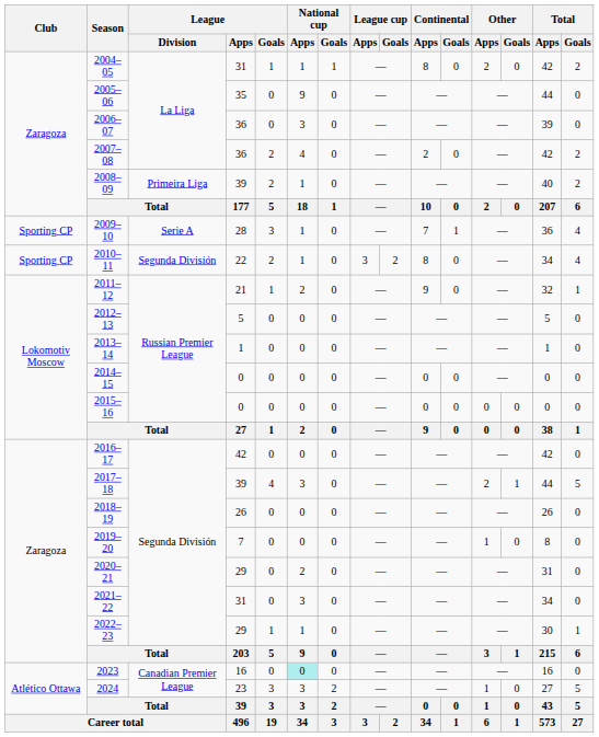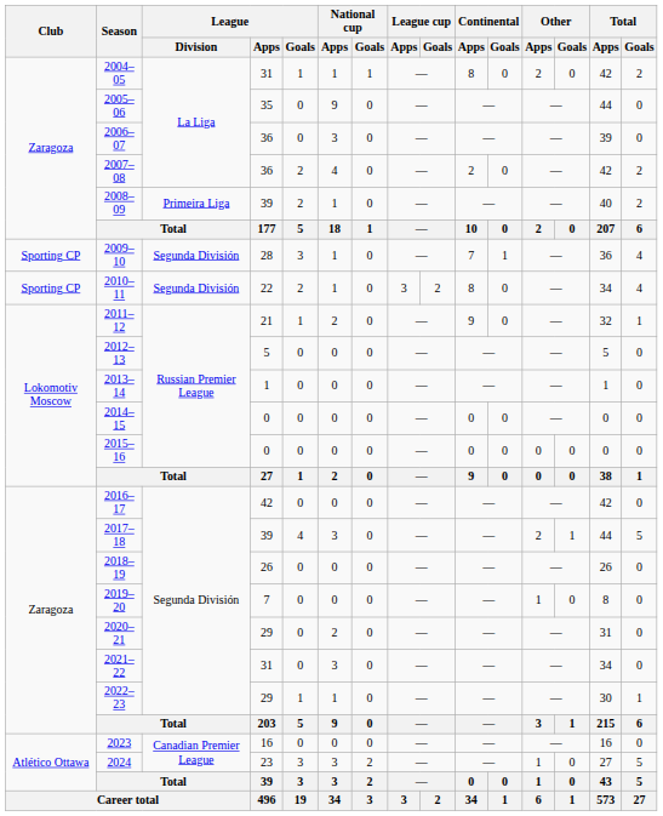2009–10 | League / Division: Serie A -> Segunda División
2023 | National cup / Apps: paleturquoise background -> no background
